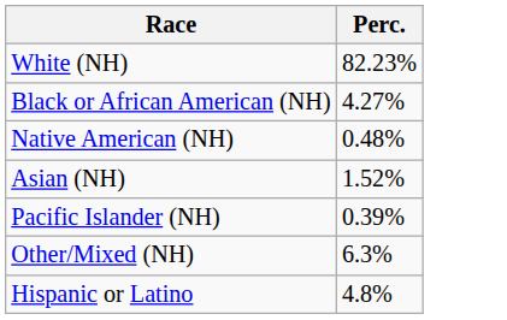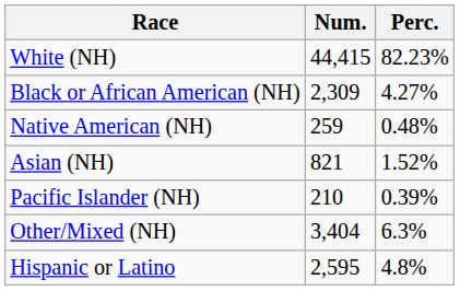+ column: Num. | 44,415 | 2,309 | 259 | 821 | 210 | 3,404 | 2,595
